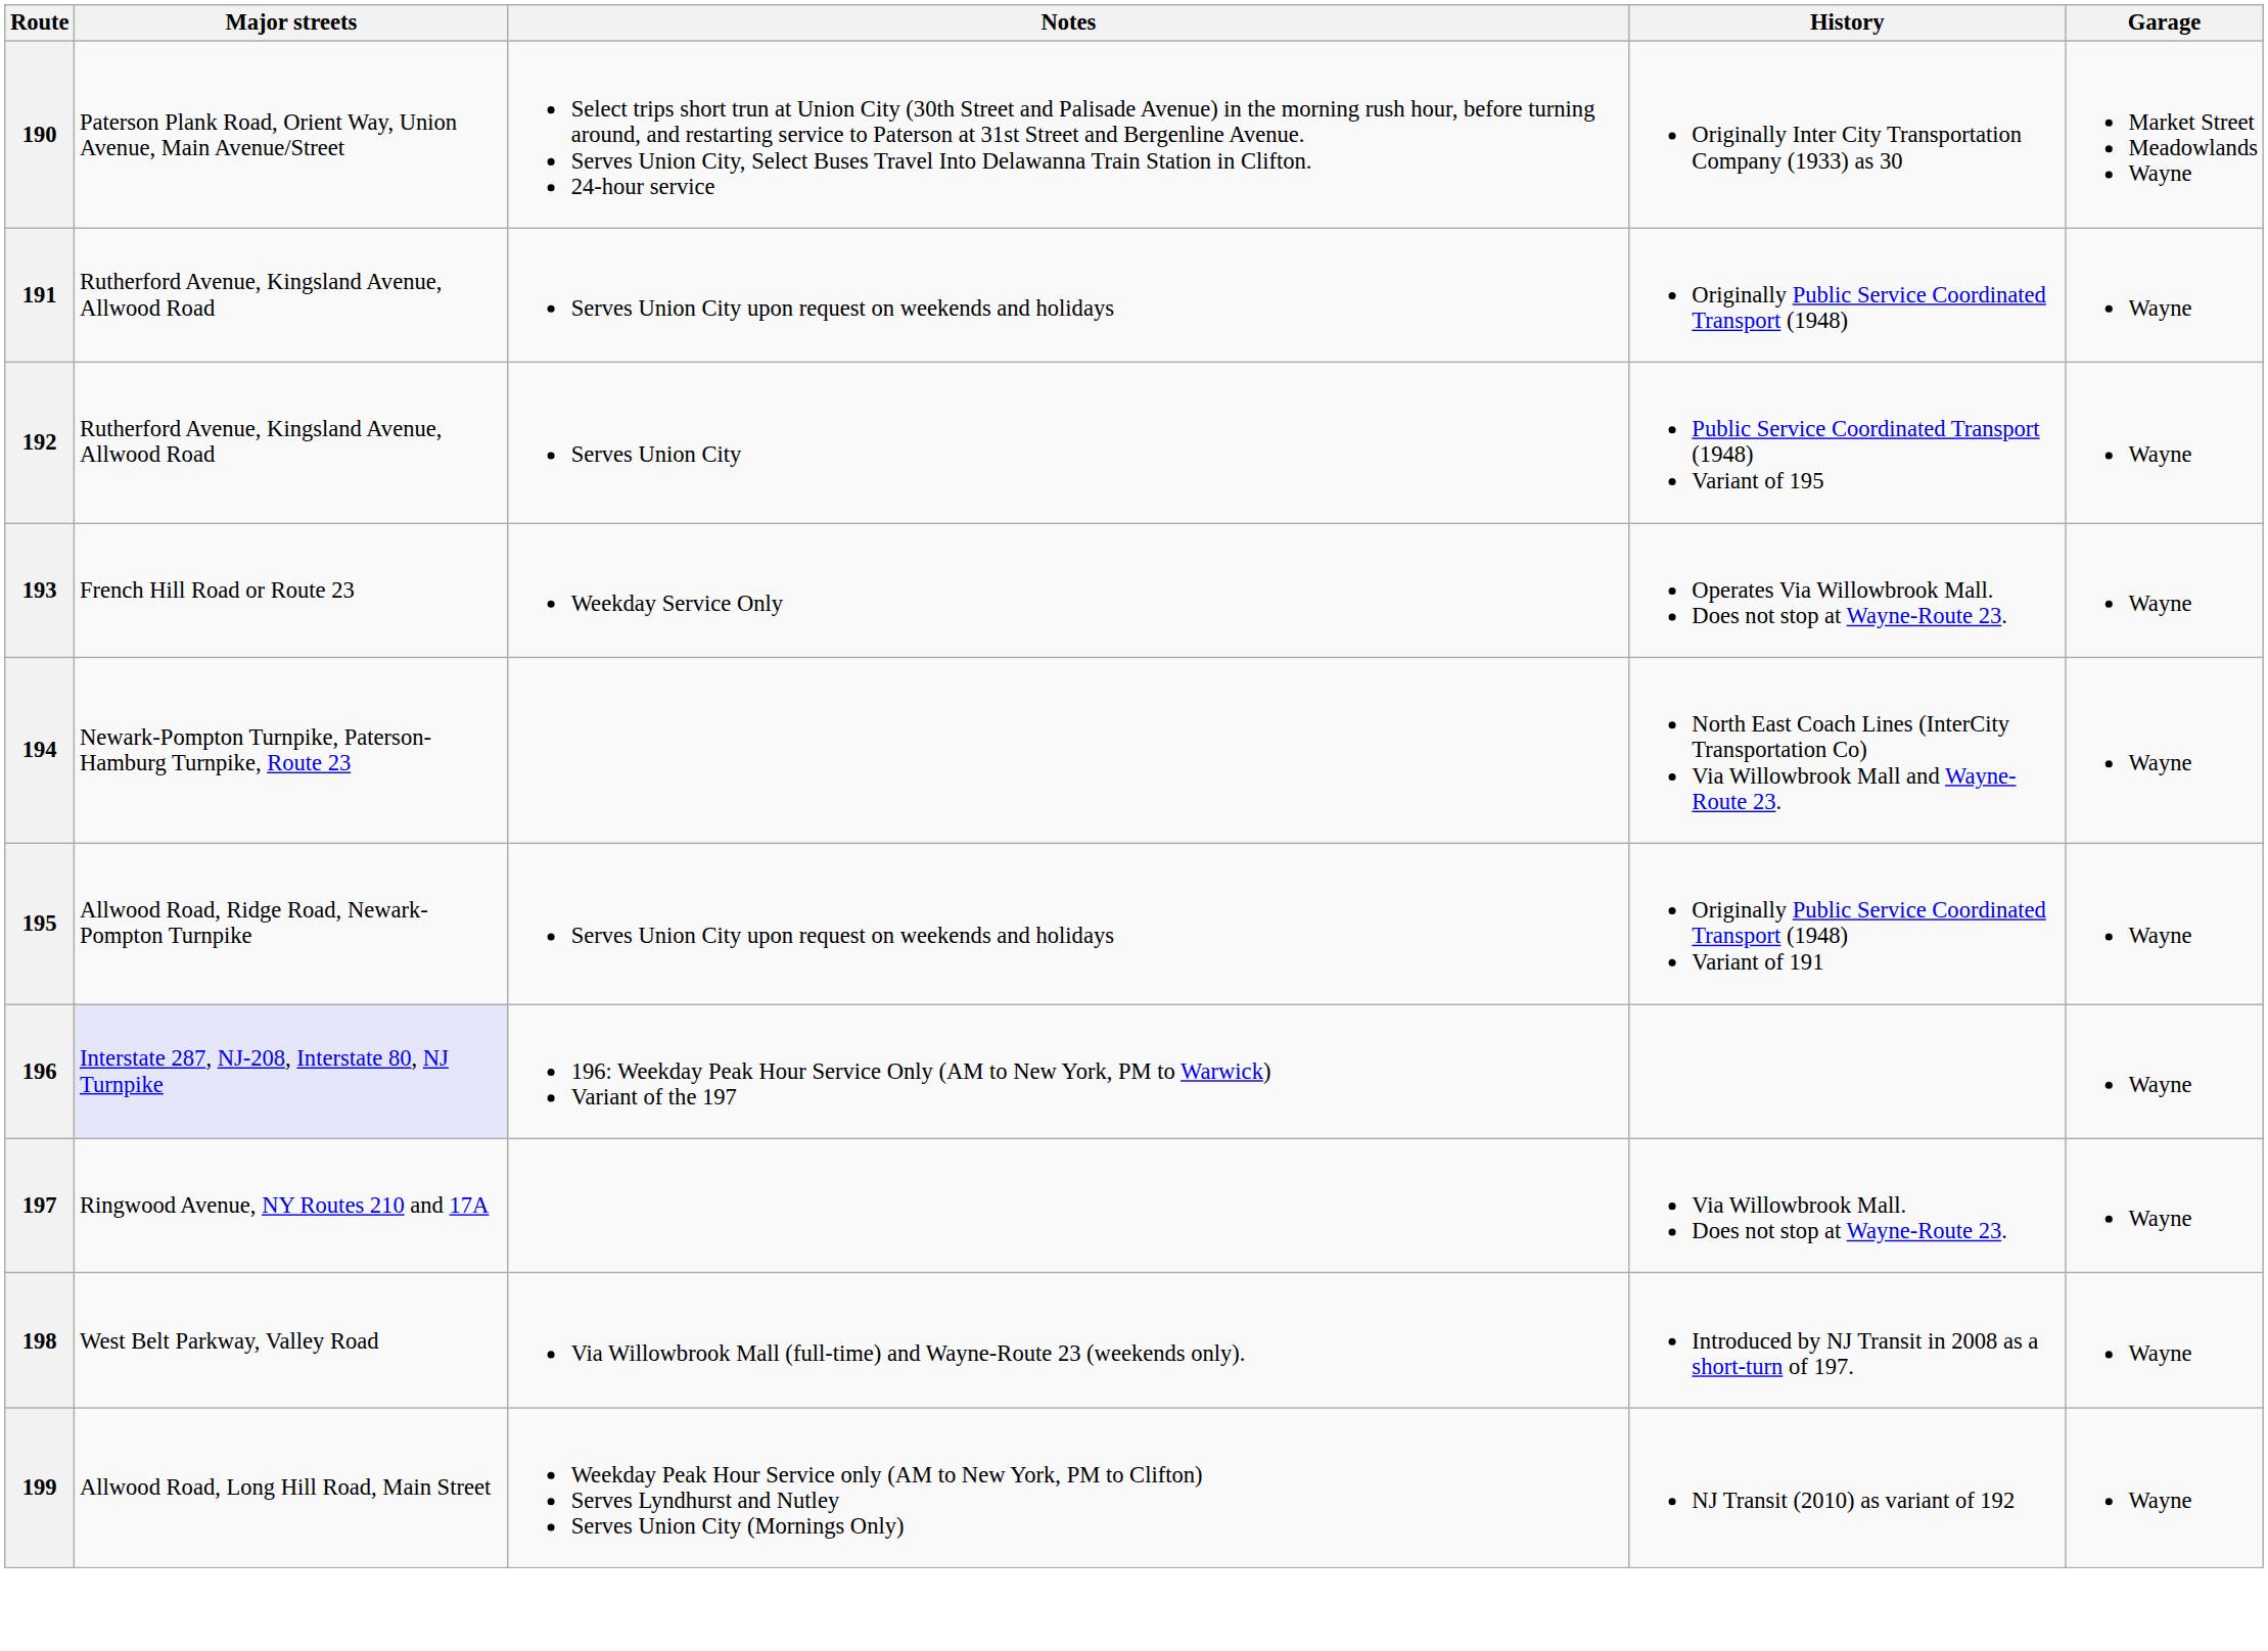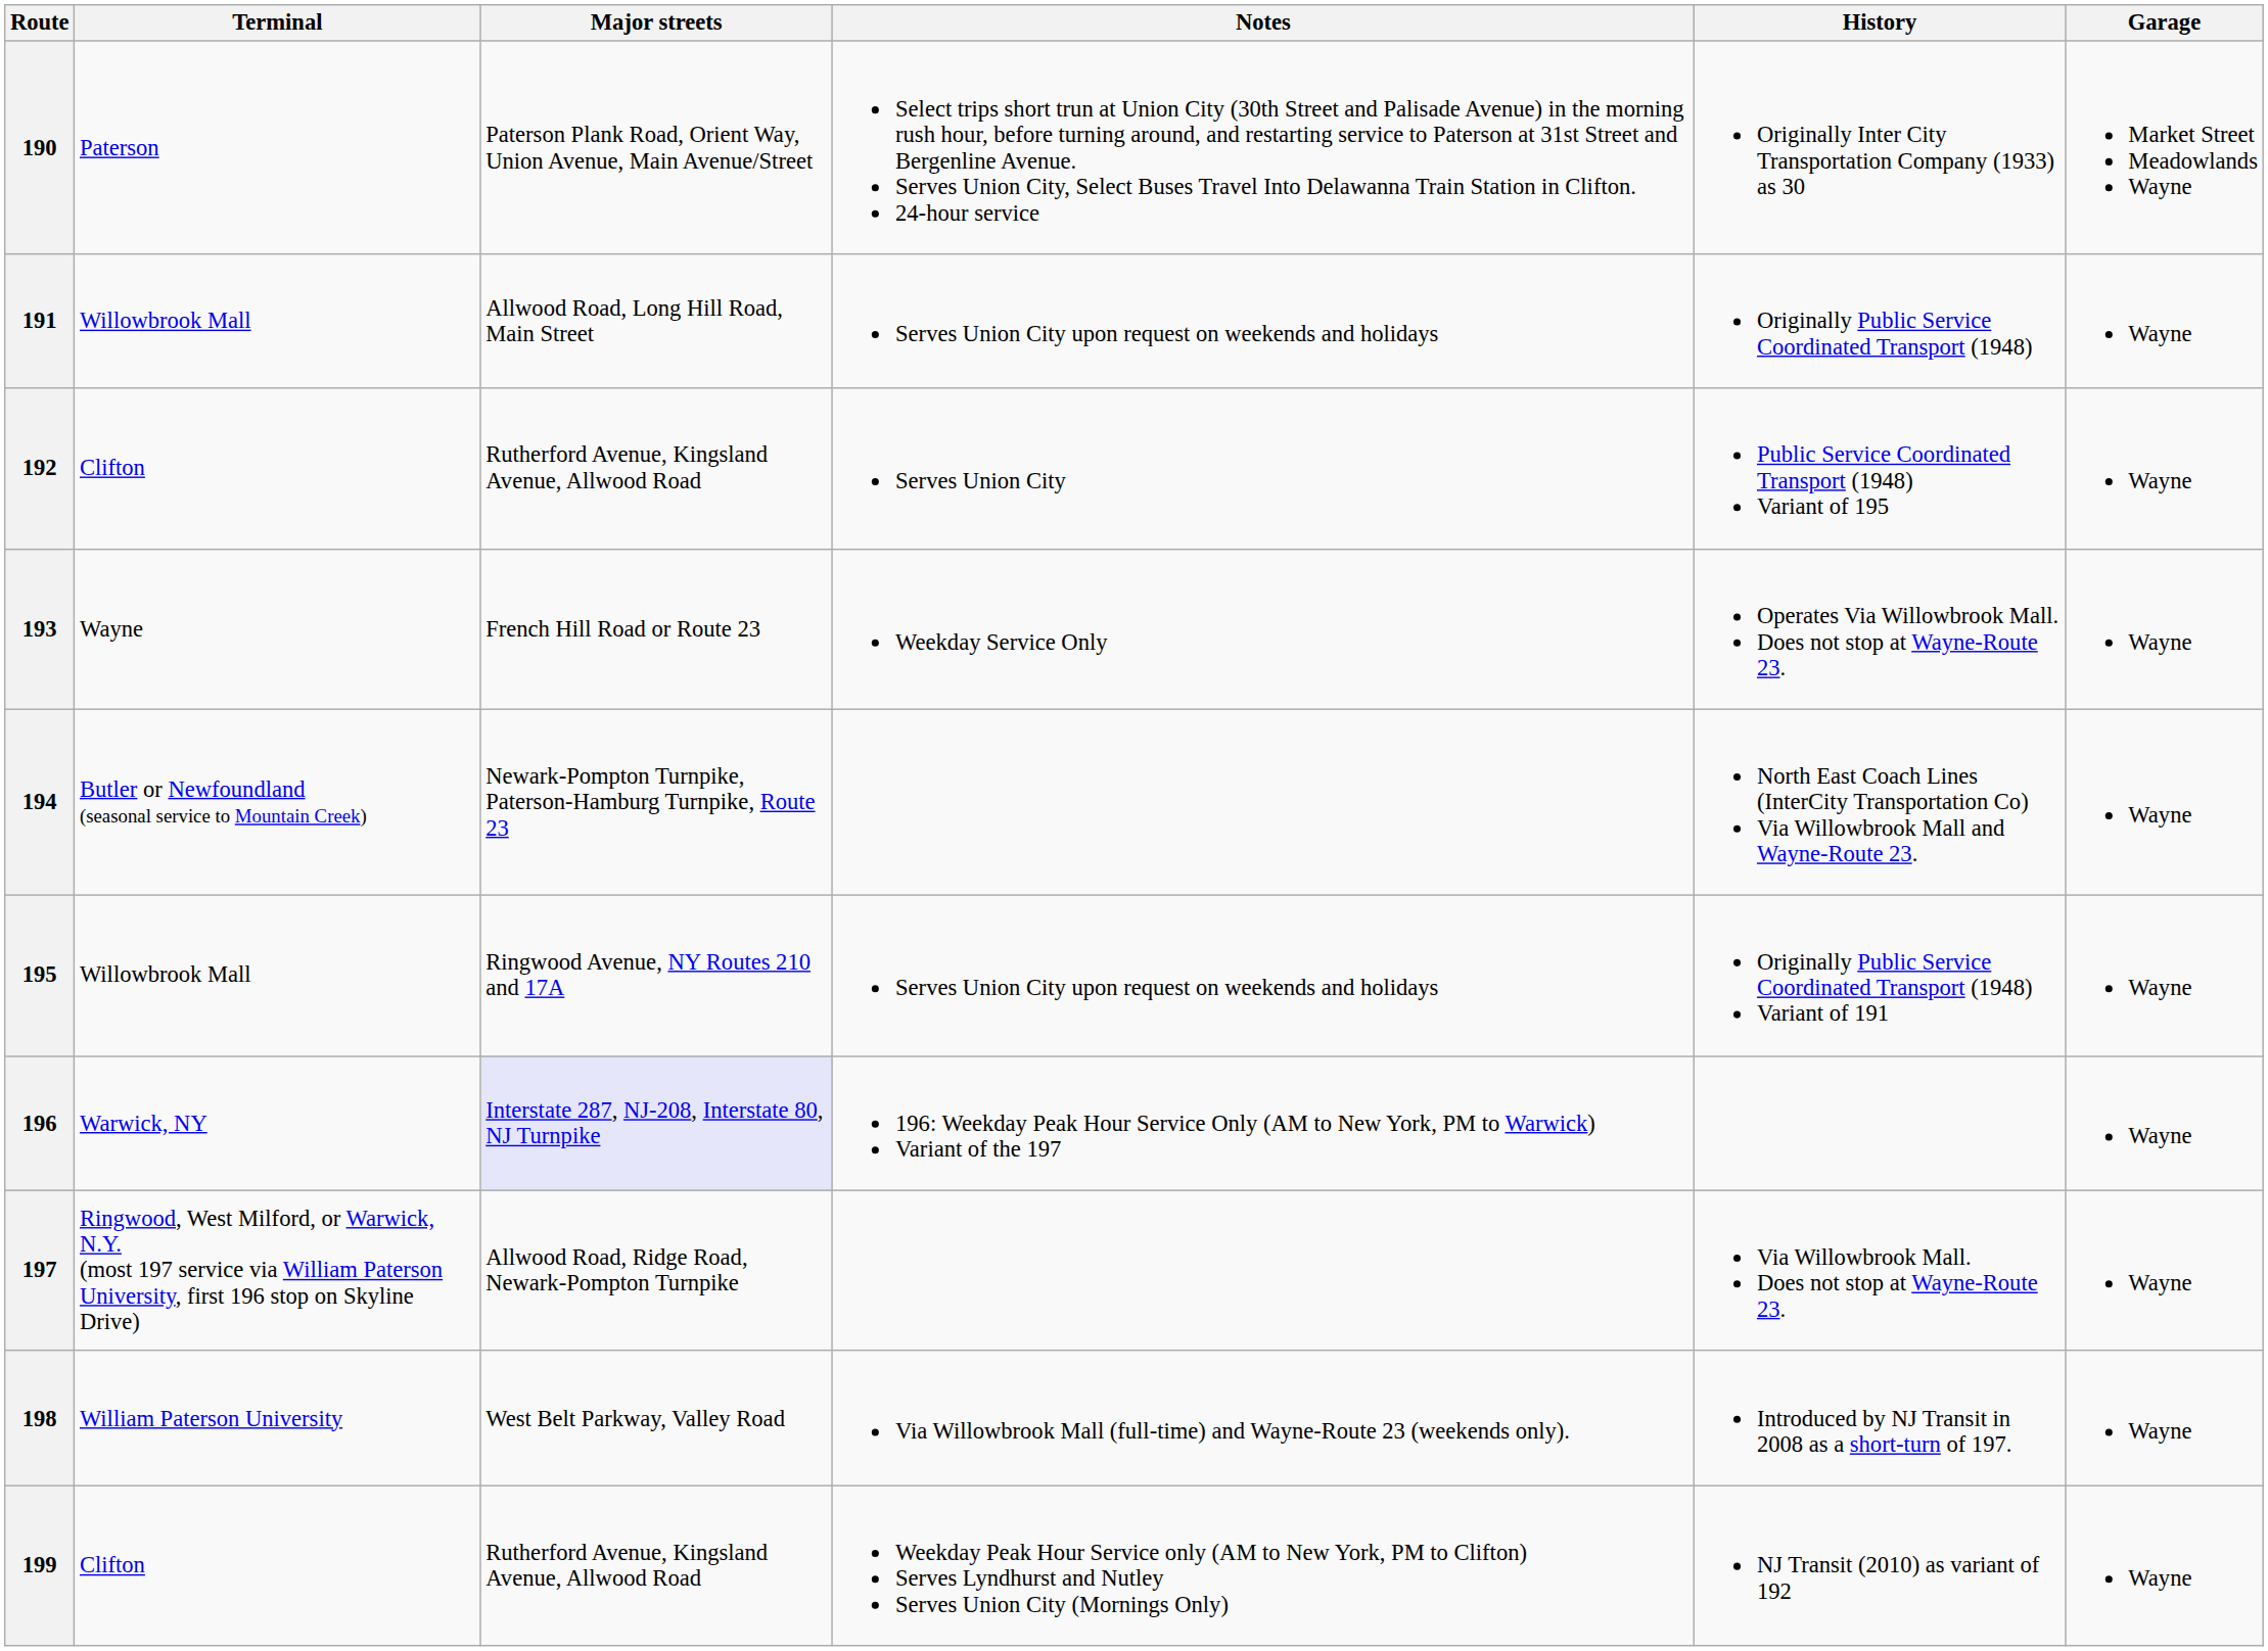+ column: Terminal | Paterson | Willowbrook Mall | Clifton | Wayne | Butler or Newfoundland (seasonal service to Mountain Creek) | Willowbrook Mall | Warwick, NY | Ringwood, West Milford, or Warwick, N.Y. (most 197 service via William Paterson University, first 196 stop on Skyline Drive) | William Paterson University | Clifton
191 | Major streets: Rutherford Avenue, Kingsland Avenue, Allwood Road -> Allwood Road, Long Hill Road, Main Street
195 | Major streets: Allwood Road, Ridge Road, Newark-Pompton Turnpike -> Ringwood Avenue, NY Routes 210 and 17A
197 | Major streets: Ringwood Avenue, NY Routes 210 and 17A -> Allwood Road, Ridge Road, Newark-Pompton Turnpike
199 | Major streets: Allwood Road, Long Hill Road, Main Street -> Rutherford Avenue, Kingsland Avenue, Allwood Road
